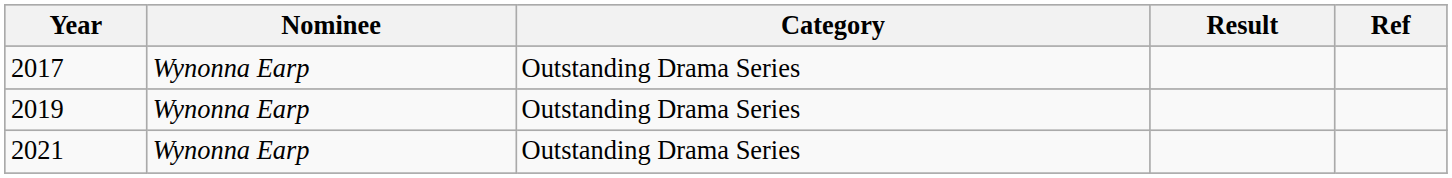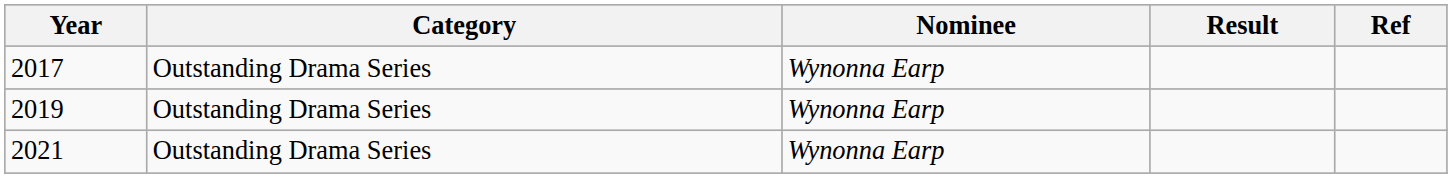columns swapped: Category <-> Nominee
